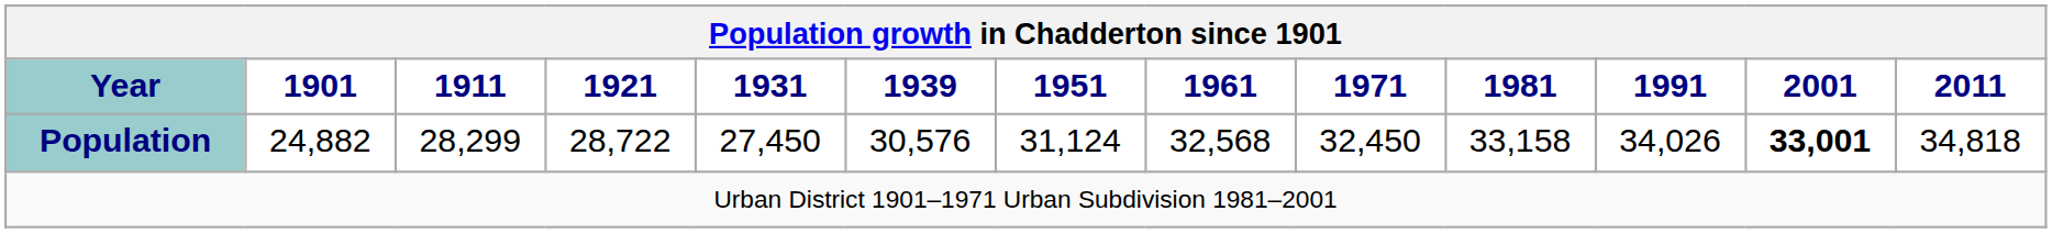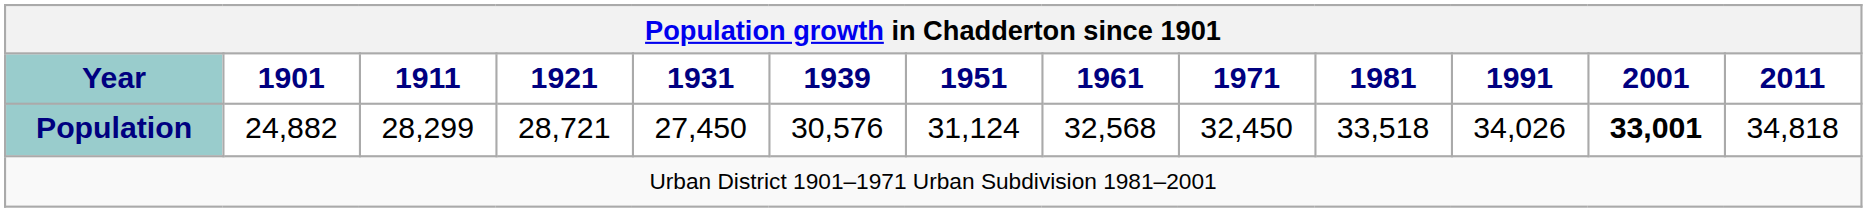Population | 1921: 28,722 -> 28,721
Population | 1981: 33,158 -> 33,518
